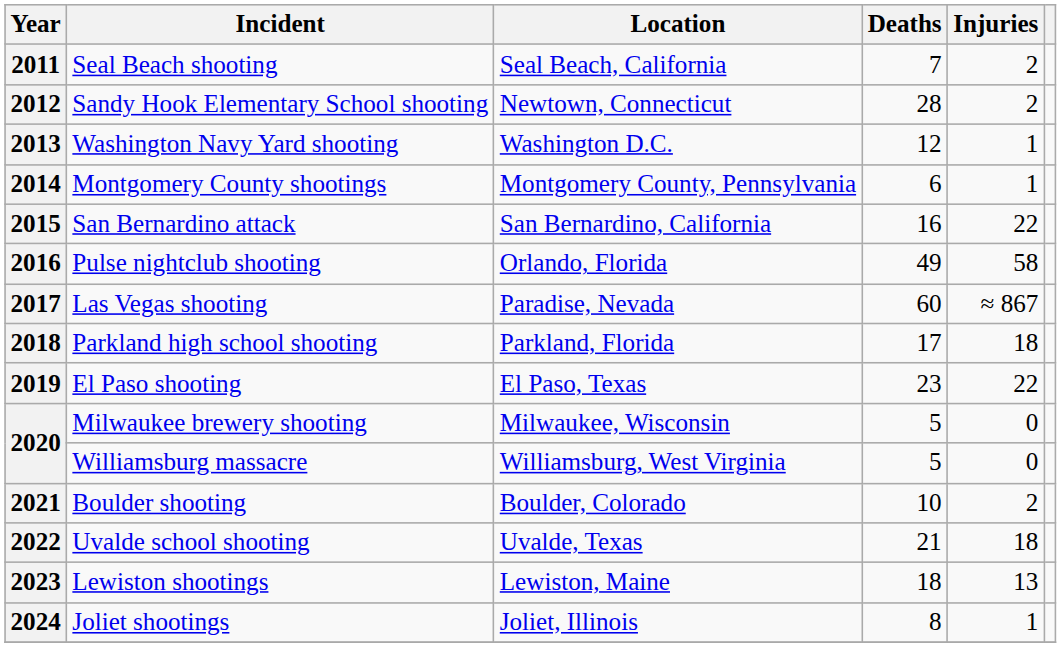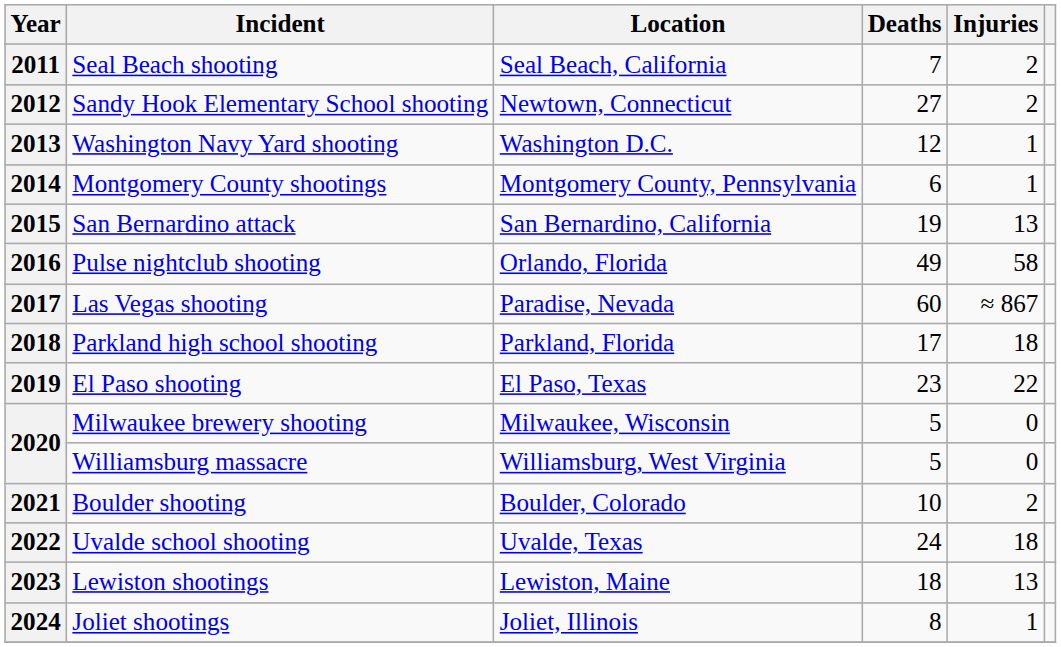2012 | Deaths: 28 -> 27
2015 | Deaths: 16 -> 19
2015 | Injuries: 22 -> 13
2022 | Deaths: 21 -> 24
